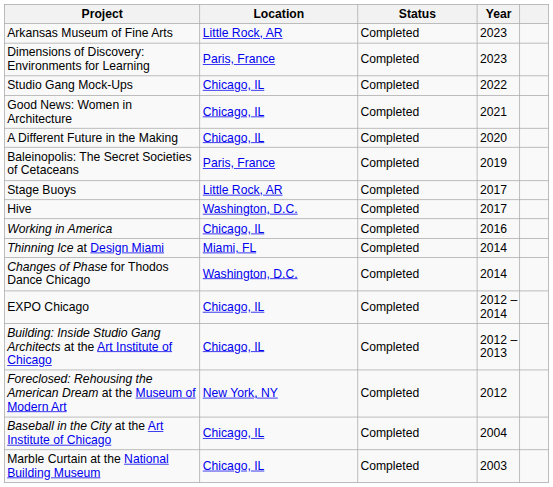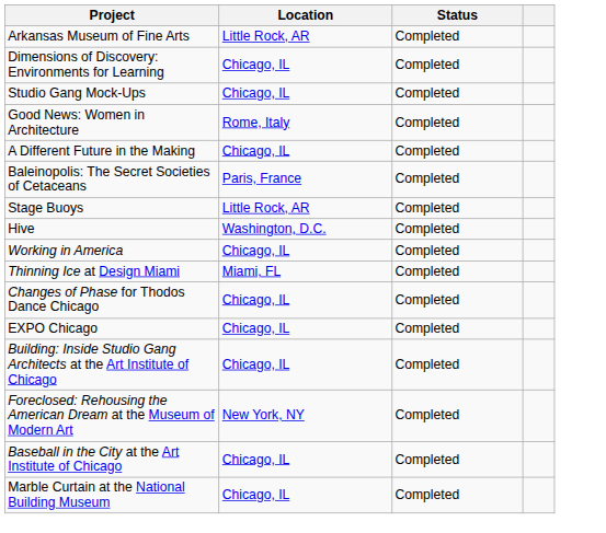- column: Year | 2023 | 2023 | 2022 | 2021 | 2020 | 2019 | 2017 | 2017 | 2016 | 2014 | 2014 | 2012 –2014 | 2012 –2013 | 2012 | 2004 | 2003
Dimensions of Discovery: Environments for Learning | Location: Paris, France -> Chicago, IL
Good News: Women in Architecture | Location: Chicago, IL -> Rome, Italy
Changes of Phase for Thodos Dance Chicago | Location: Washington, D.C. -> Chicago, IL
